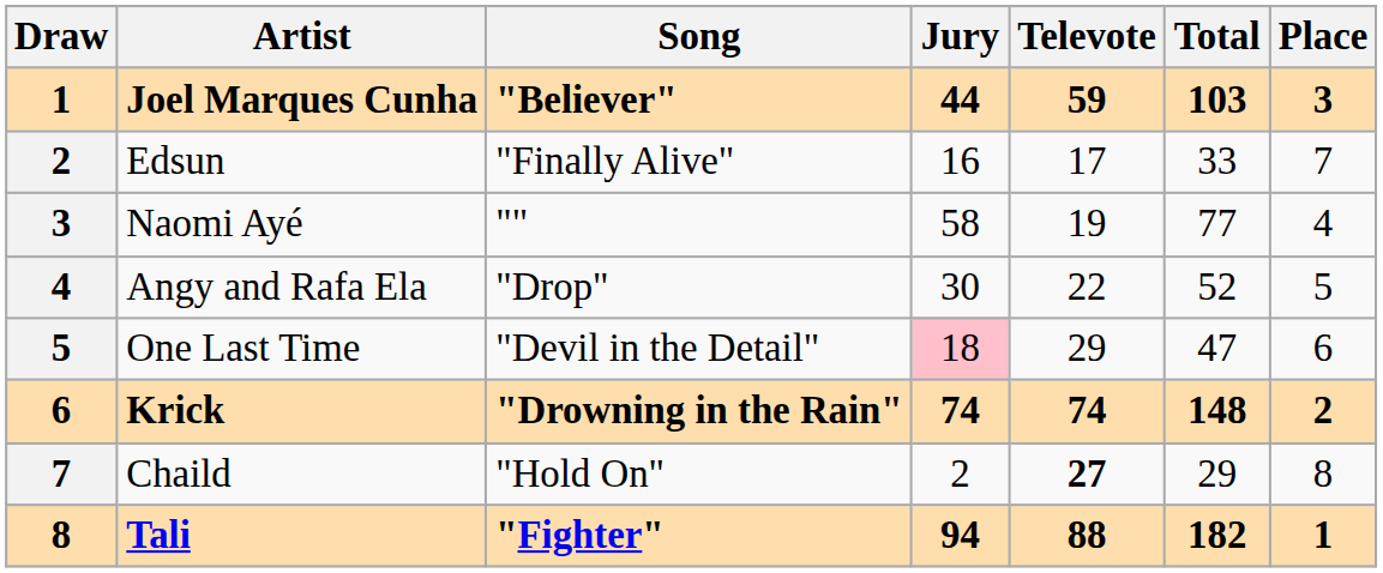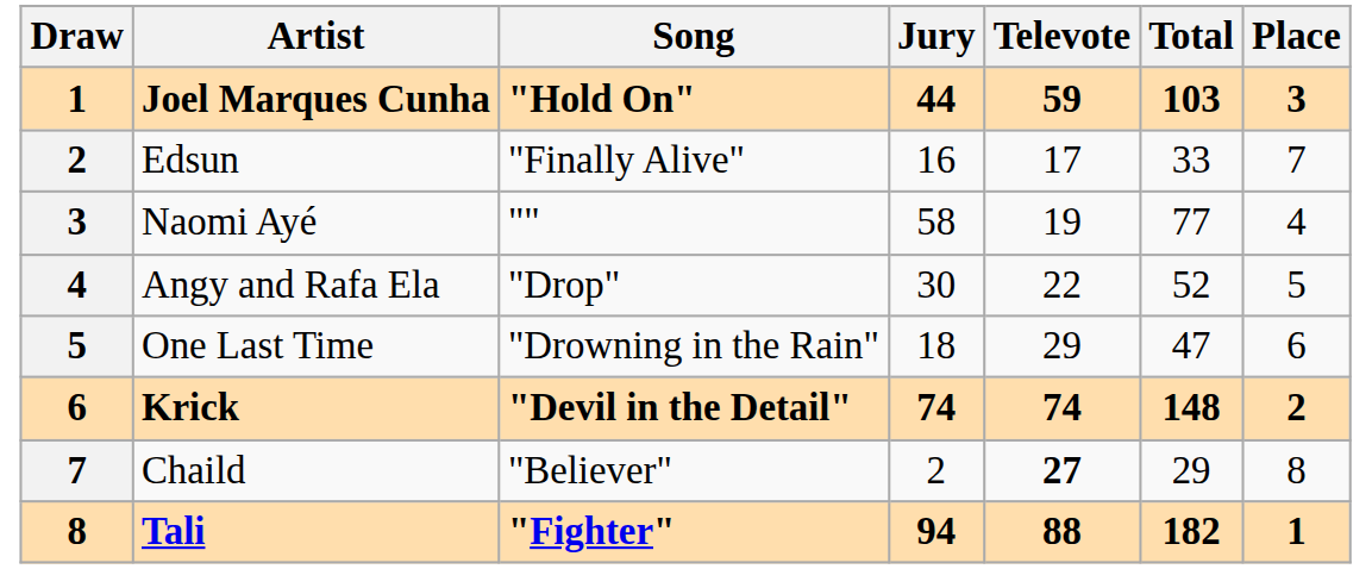Joel Marques Cunha | Song: "Believer" -> "Hold On"
One Last Time | Song: "Devil in the Detail" -> "Drowning in the Rain"
One Last Time | Jury: pink background -> no background
Krick | Song: "Drowning in the Rain" -> "Devil in the Detail"
Chaild | Song: "Hold On" -> "Believer"
